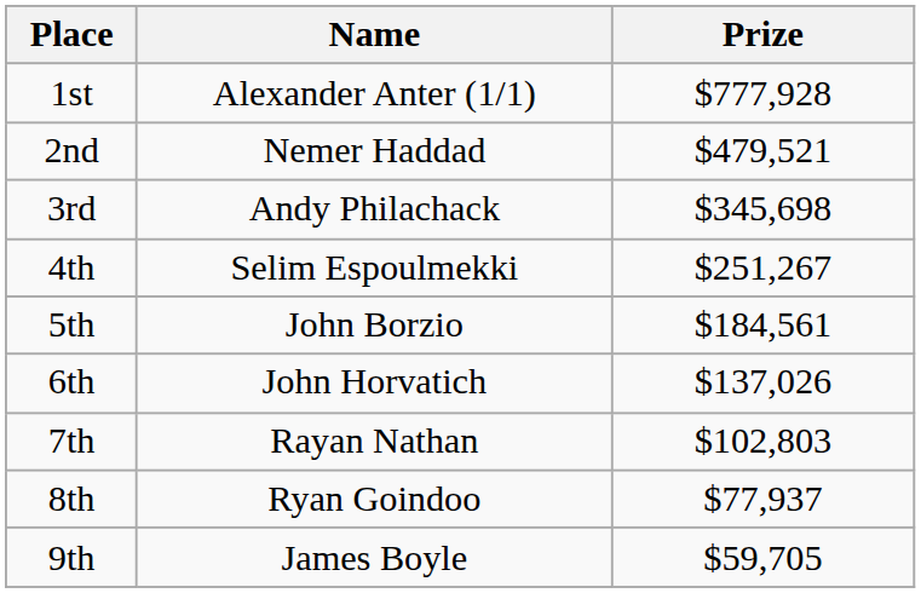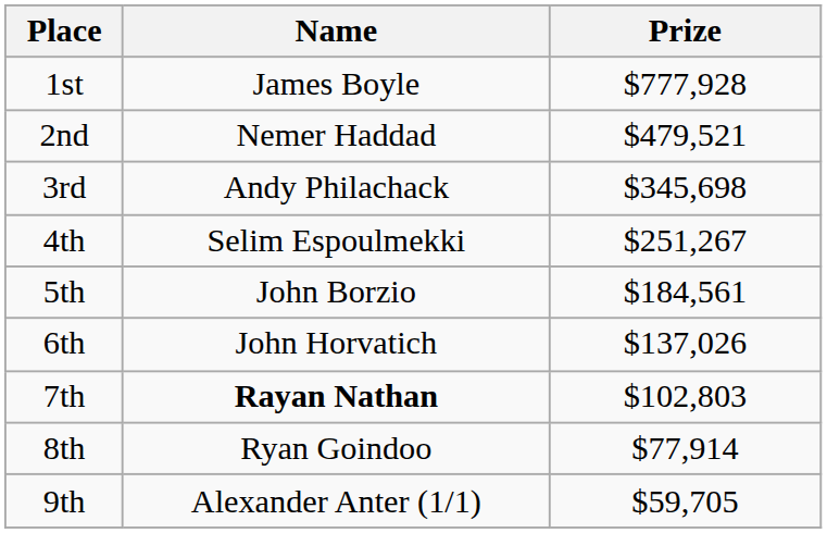1st | Name: Alexander Anter (1/1) -> James Boyle
7th | Name: normal -> bold
8th | Prize: $77,937 -> $77,914
9th | Name: James Boyle -> Alexander Anter (1/1)
